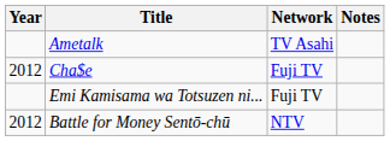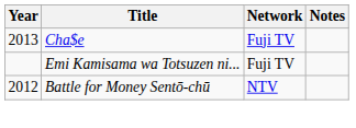- row: Ametalk | TV Asahi
Cha$e | Year: 2012 -> 2013
